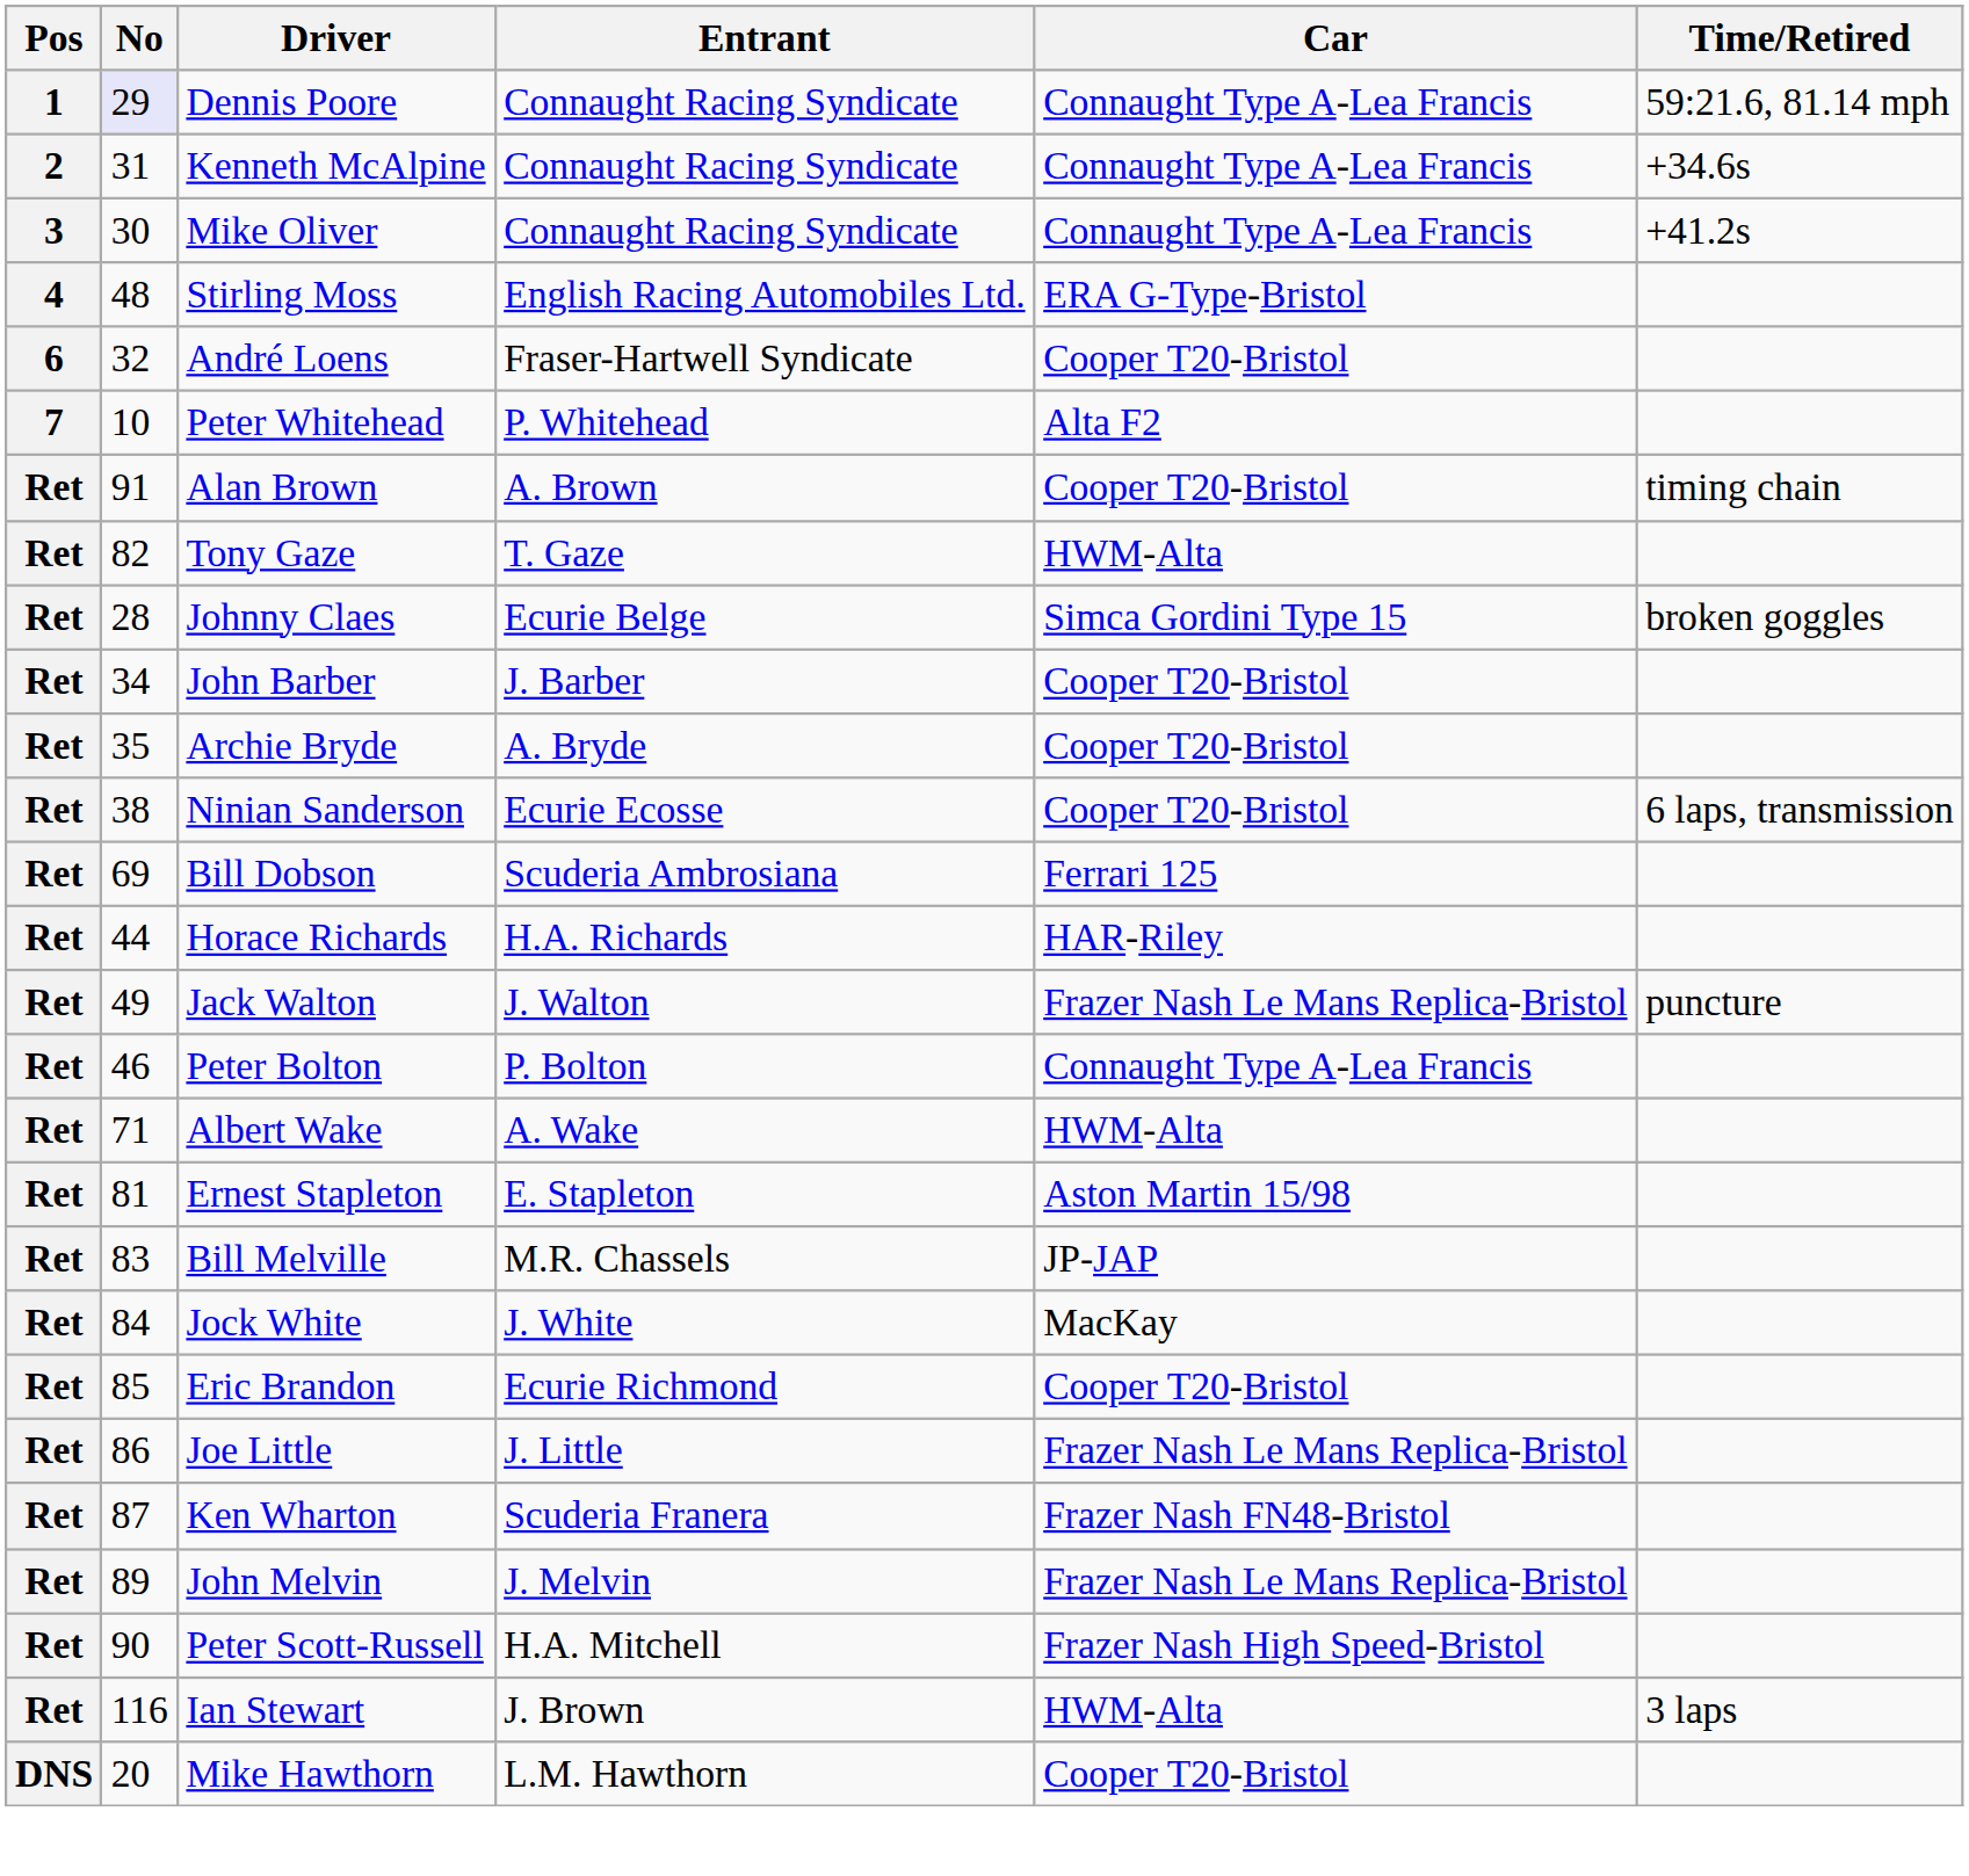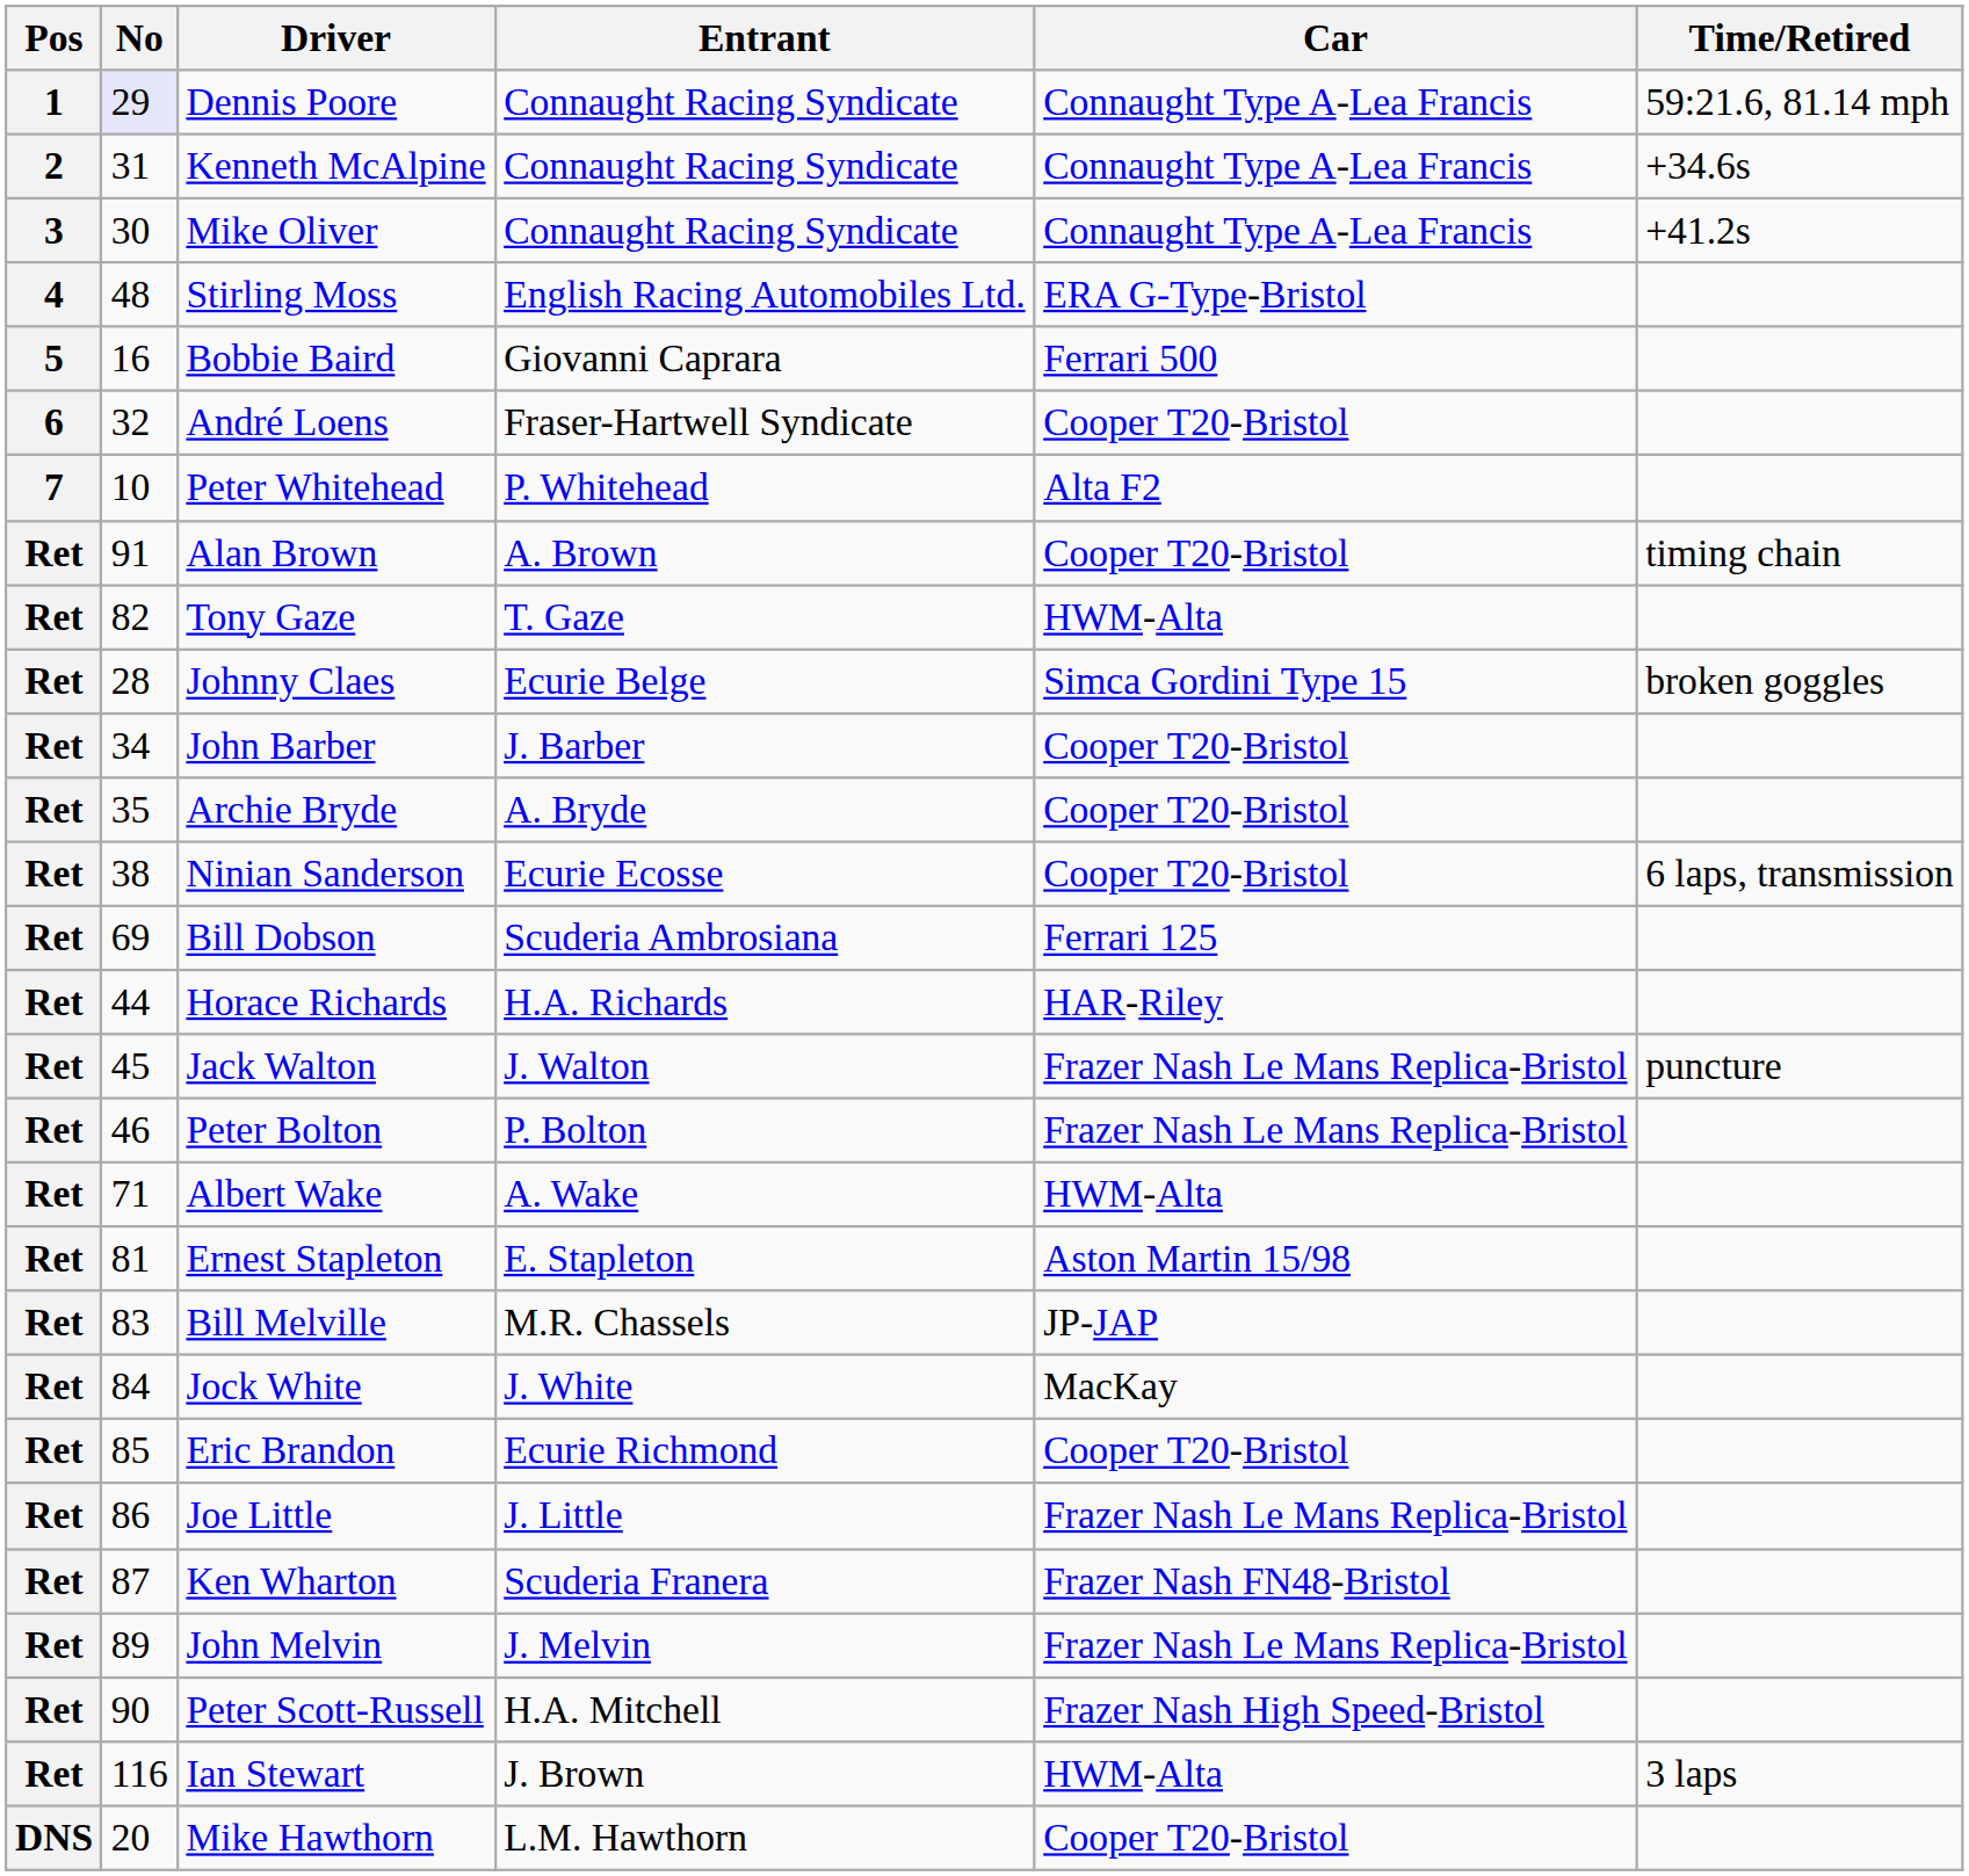+ row: 5 | 16 | Bobbie Baird | Giovanni Caprara | Ferrari 500
Jack Walton | No: 49 -> 45
Peter Bolton | Car: Connaught Type A-Lea Francis -> Frazer Nash Le Mans Replica-Bristol
